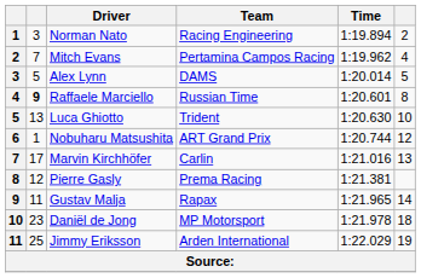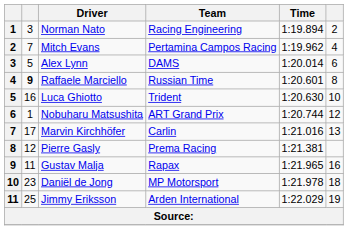Alex Lynn | column 6: 5 -> 6
Luca Ghiotto | column 2: 13 -> 16
Gustav Malja | column 6: 14 -> 16
